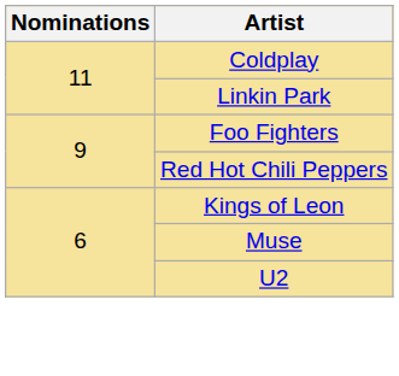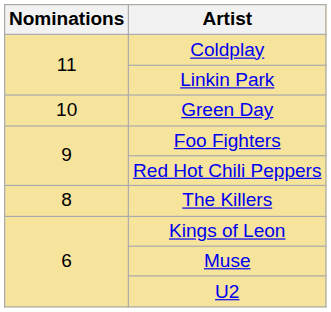+ row: 10 | Green Day
+ row: 8 | The Killers
